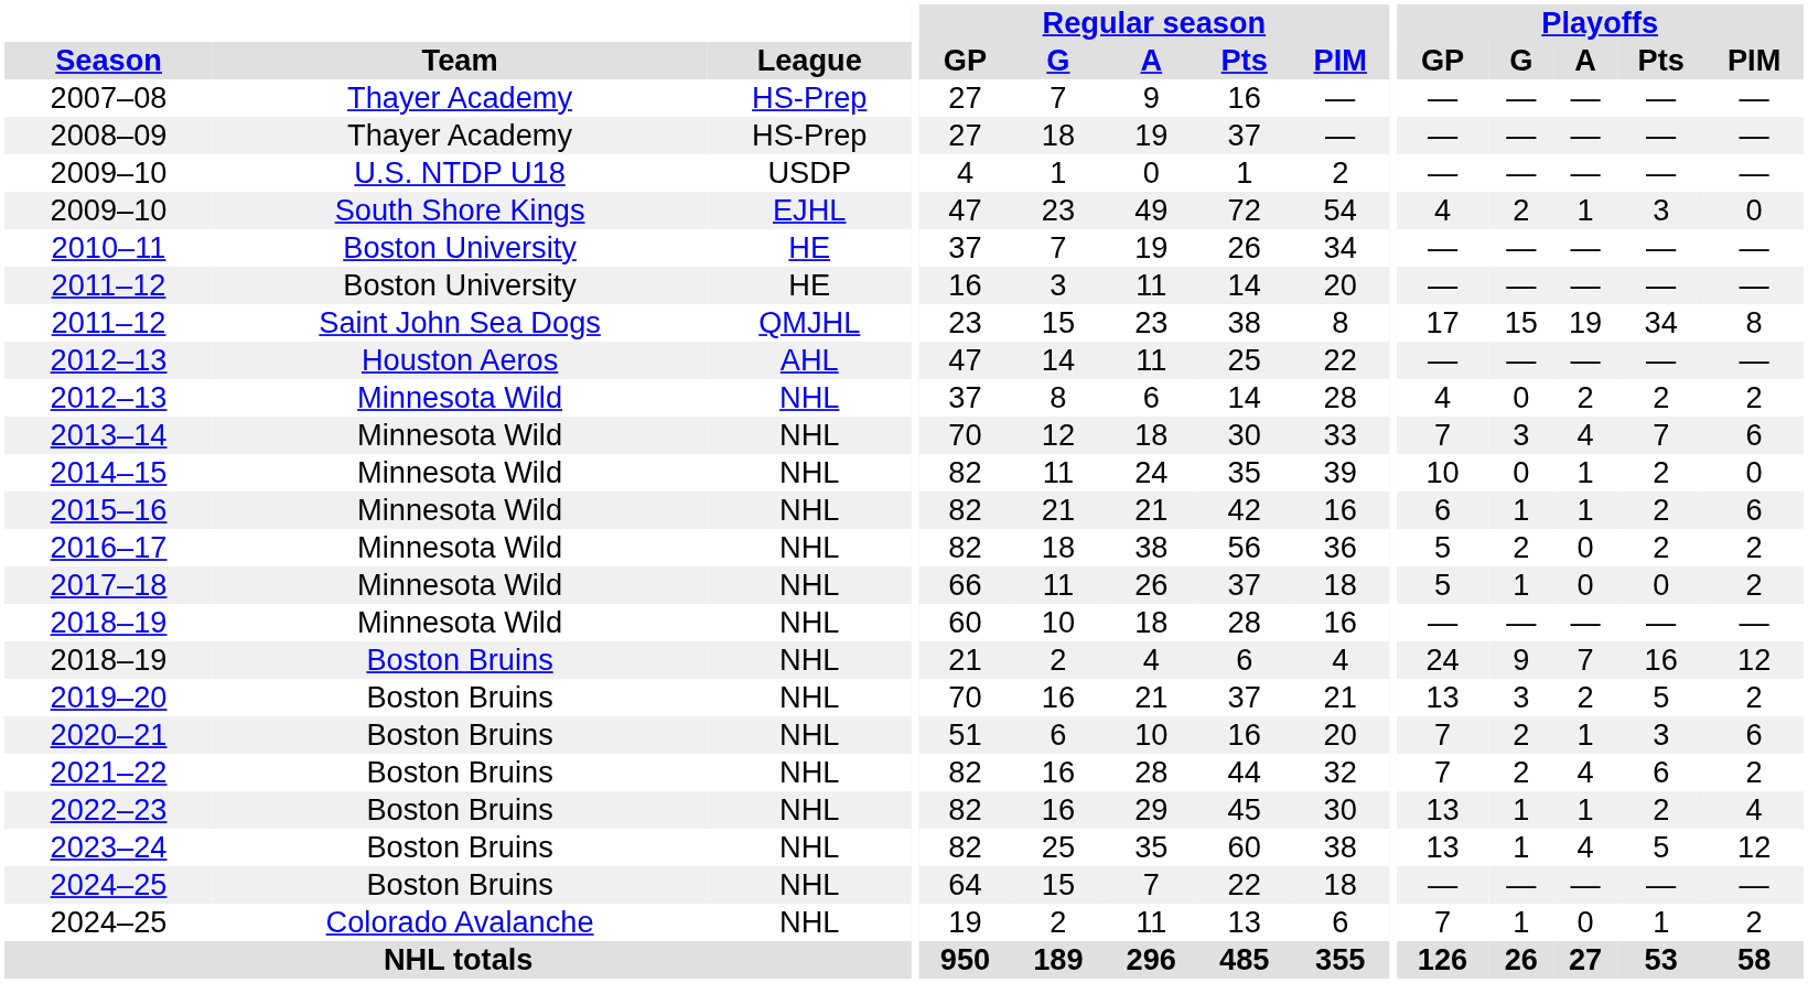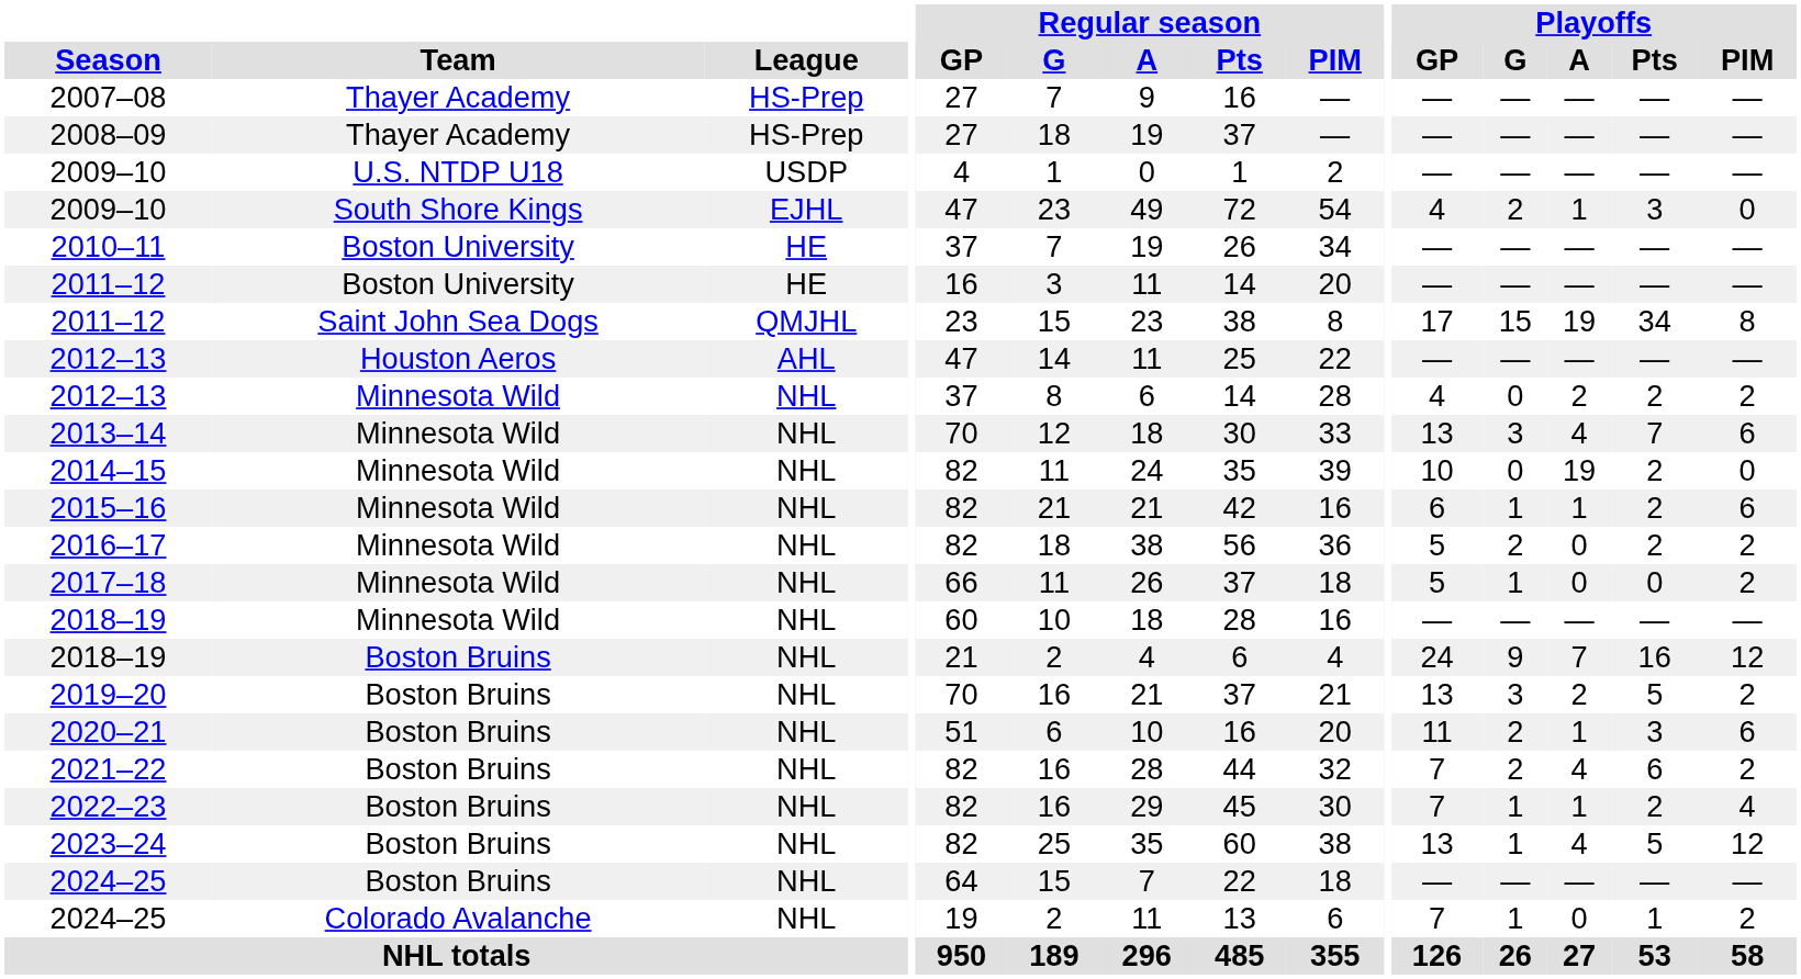2013–14 | Playoffs / GP: 7 -> 13
2014–15 | Playoffs / A: 1 -> 19
2020–21 | Playoffs / GP: 7 -> 11
2022–23 | Playoffs / GP: 13 -> 7
